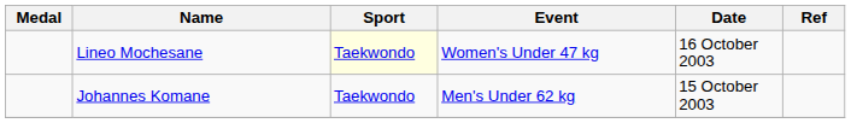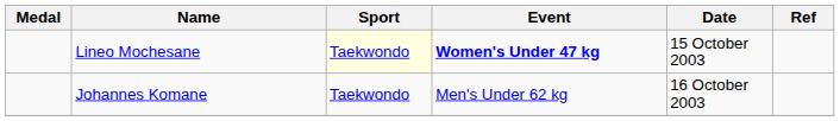Lineo Mochesane | Event: normal -> bold
Lineo Mochesane | Date: 16 October 2003 -> 15 October 2003
Johannes Komane | Date: 15 October 2003 -> 16 October 2003
